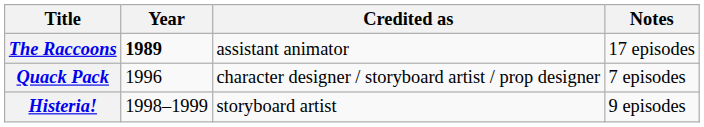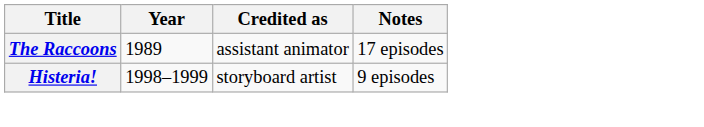The Raccoons | Year: bold -> normal
- row: Quack Pack | 1996 | character designer / storyboard artist / prop designer | 7 episodes
